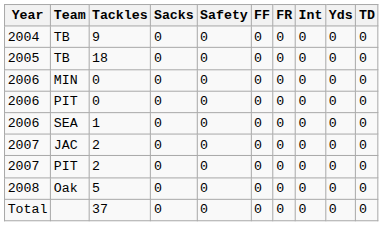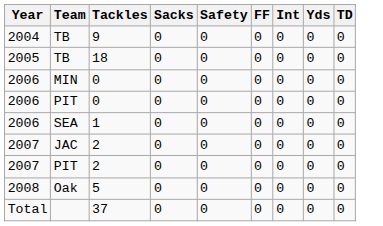- column: FR | 0 | 0 | 0 | 0 | 0 | 0 | 0 | 0 | 0
